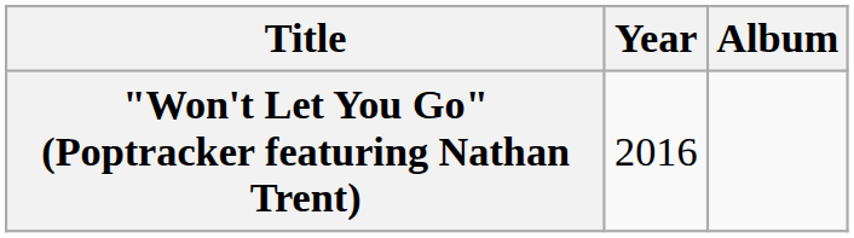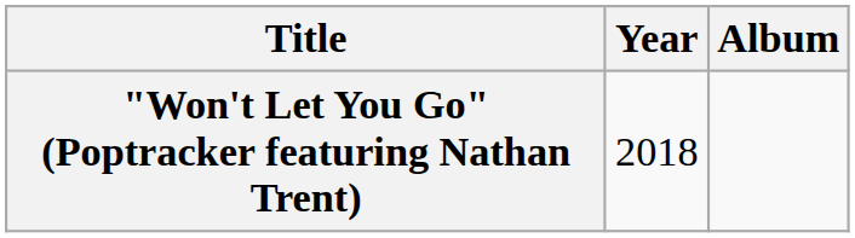"Won't Let You Go" (Poptracker featuring Nathan Trent) | Year: 2016 -> 2018
